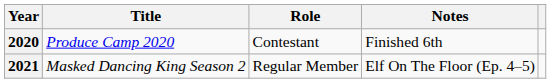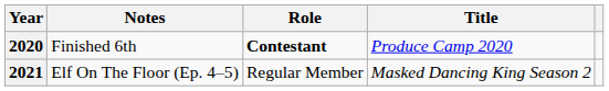columns swapped: Title <-> Notes
2020 | Role: normal -> bold
